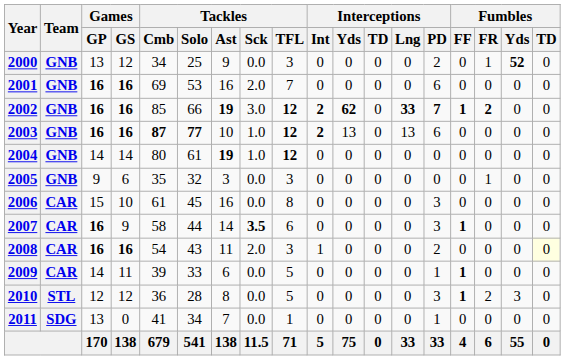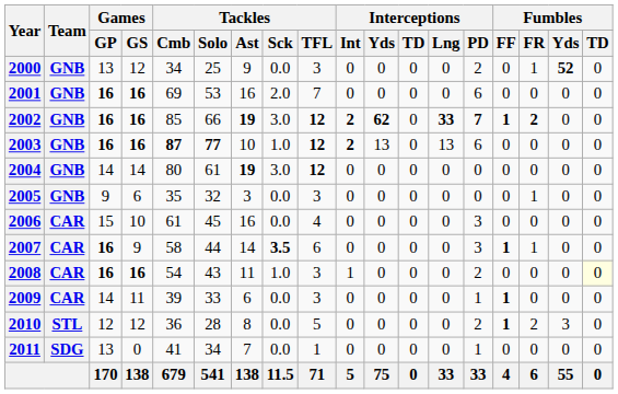2004 | Tackles / Sck: 1.0 -> 3.0
2006 | Tackles / TFL: 8 -> 4
2007 | Fumbles / FR: 0 -> 1
2008 | Tackles / Sck: 2.0 -> 1.0
2009 | Tackles / TFL: 5 -> 3
2010 | Interceptions / PD: 3 -> 2
